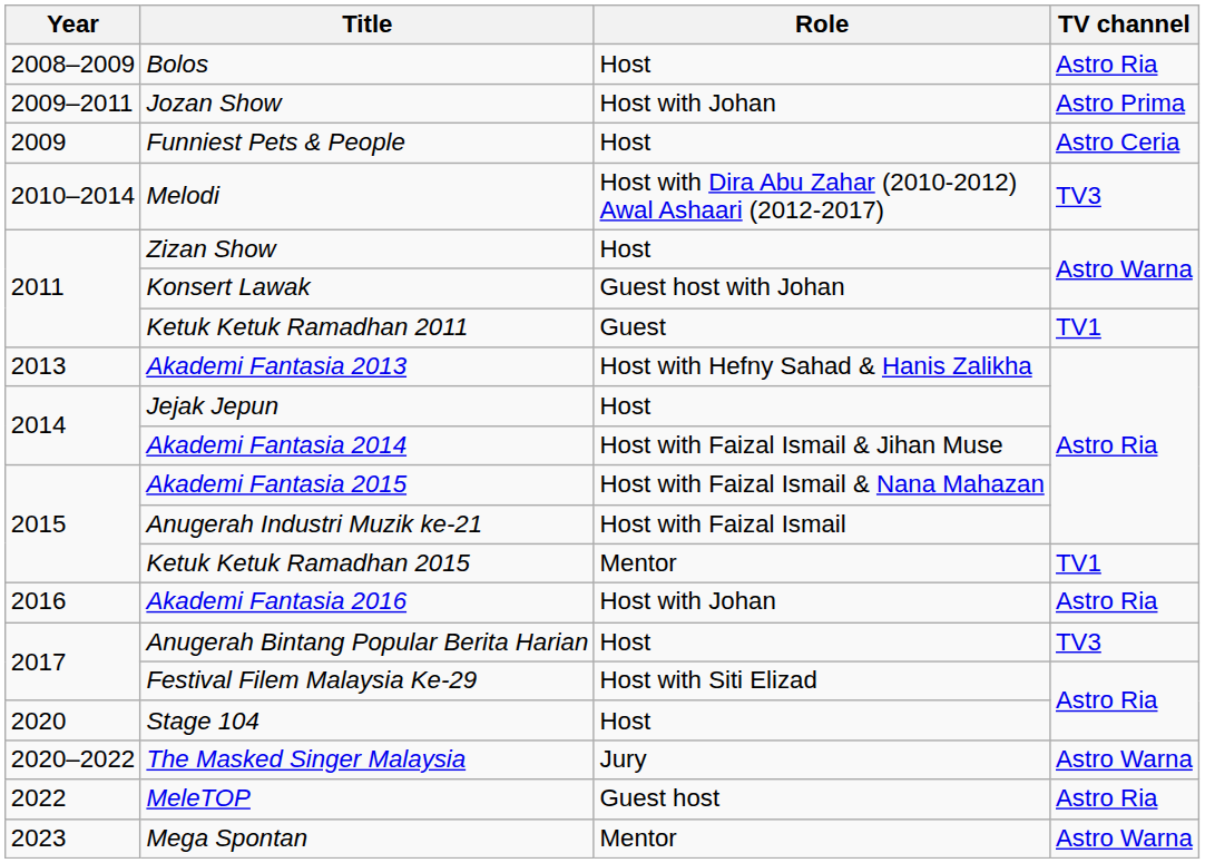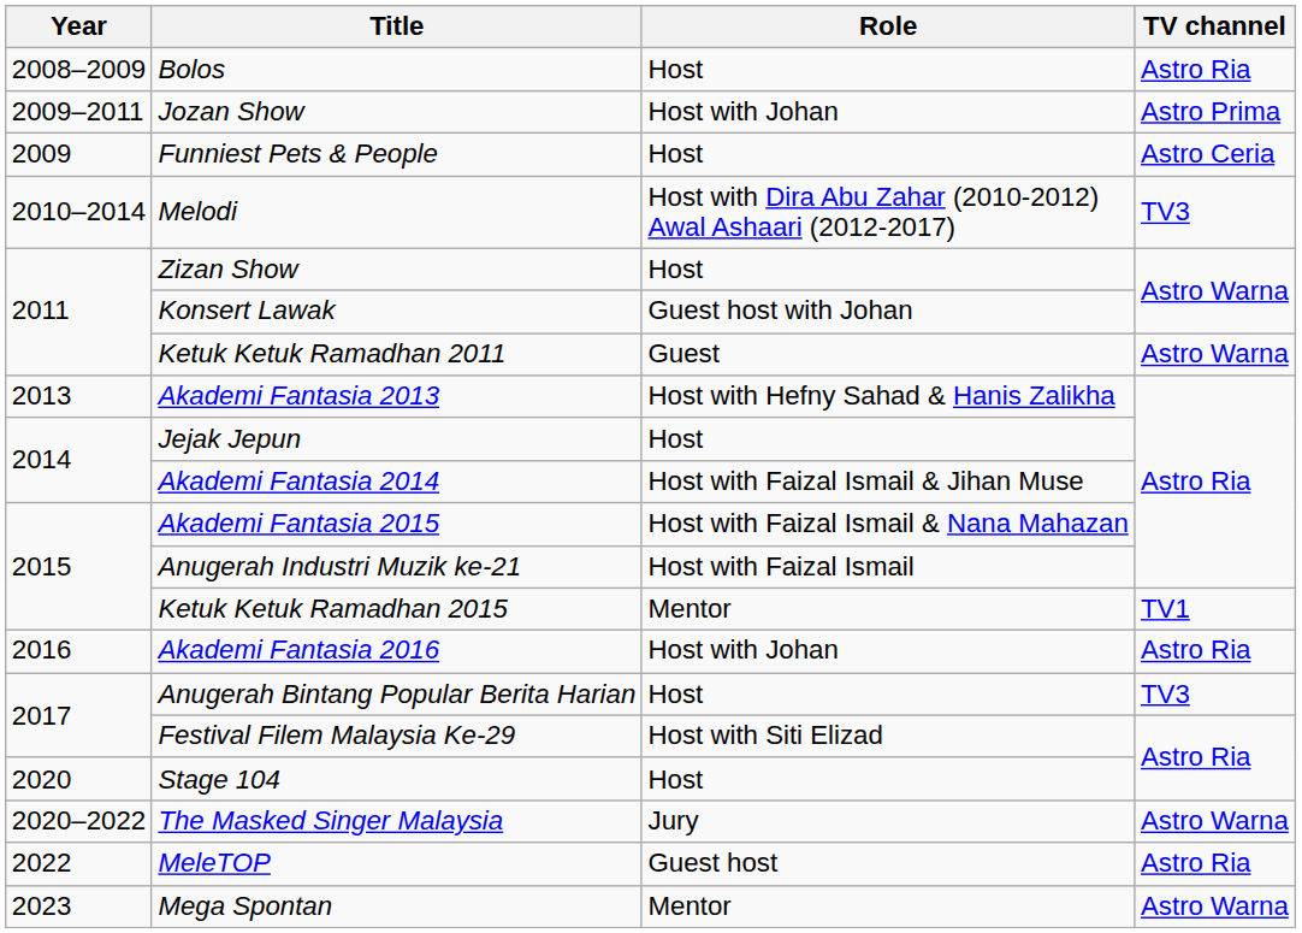Ketuk Ketuk Ramadhan 2011 | TV channel: TV1 -> Astro Warna
